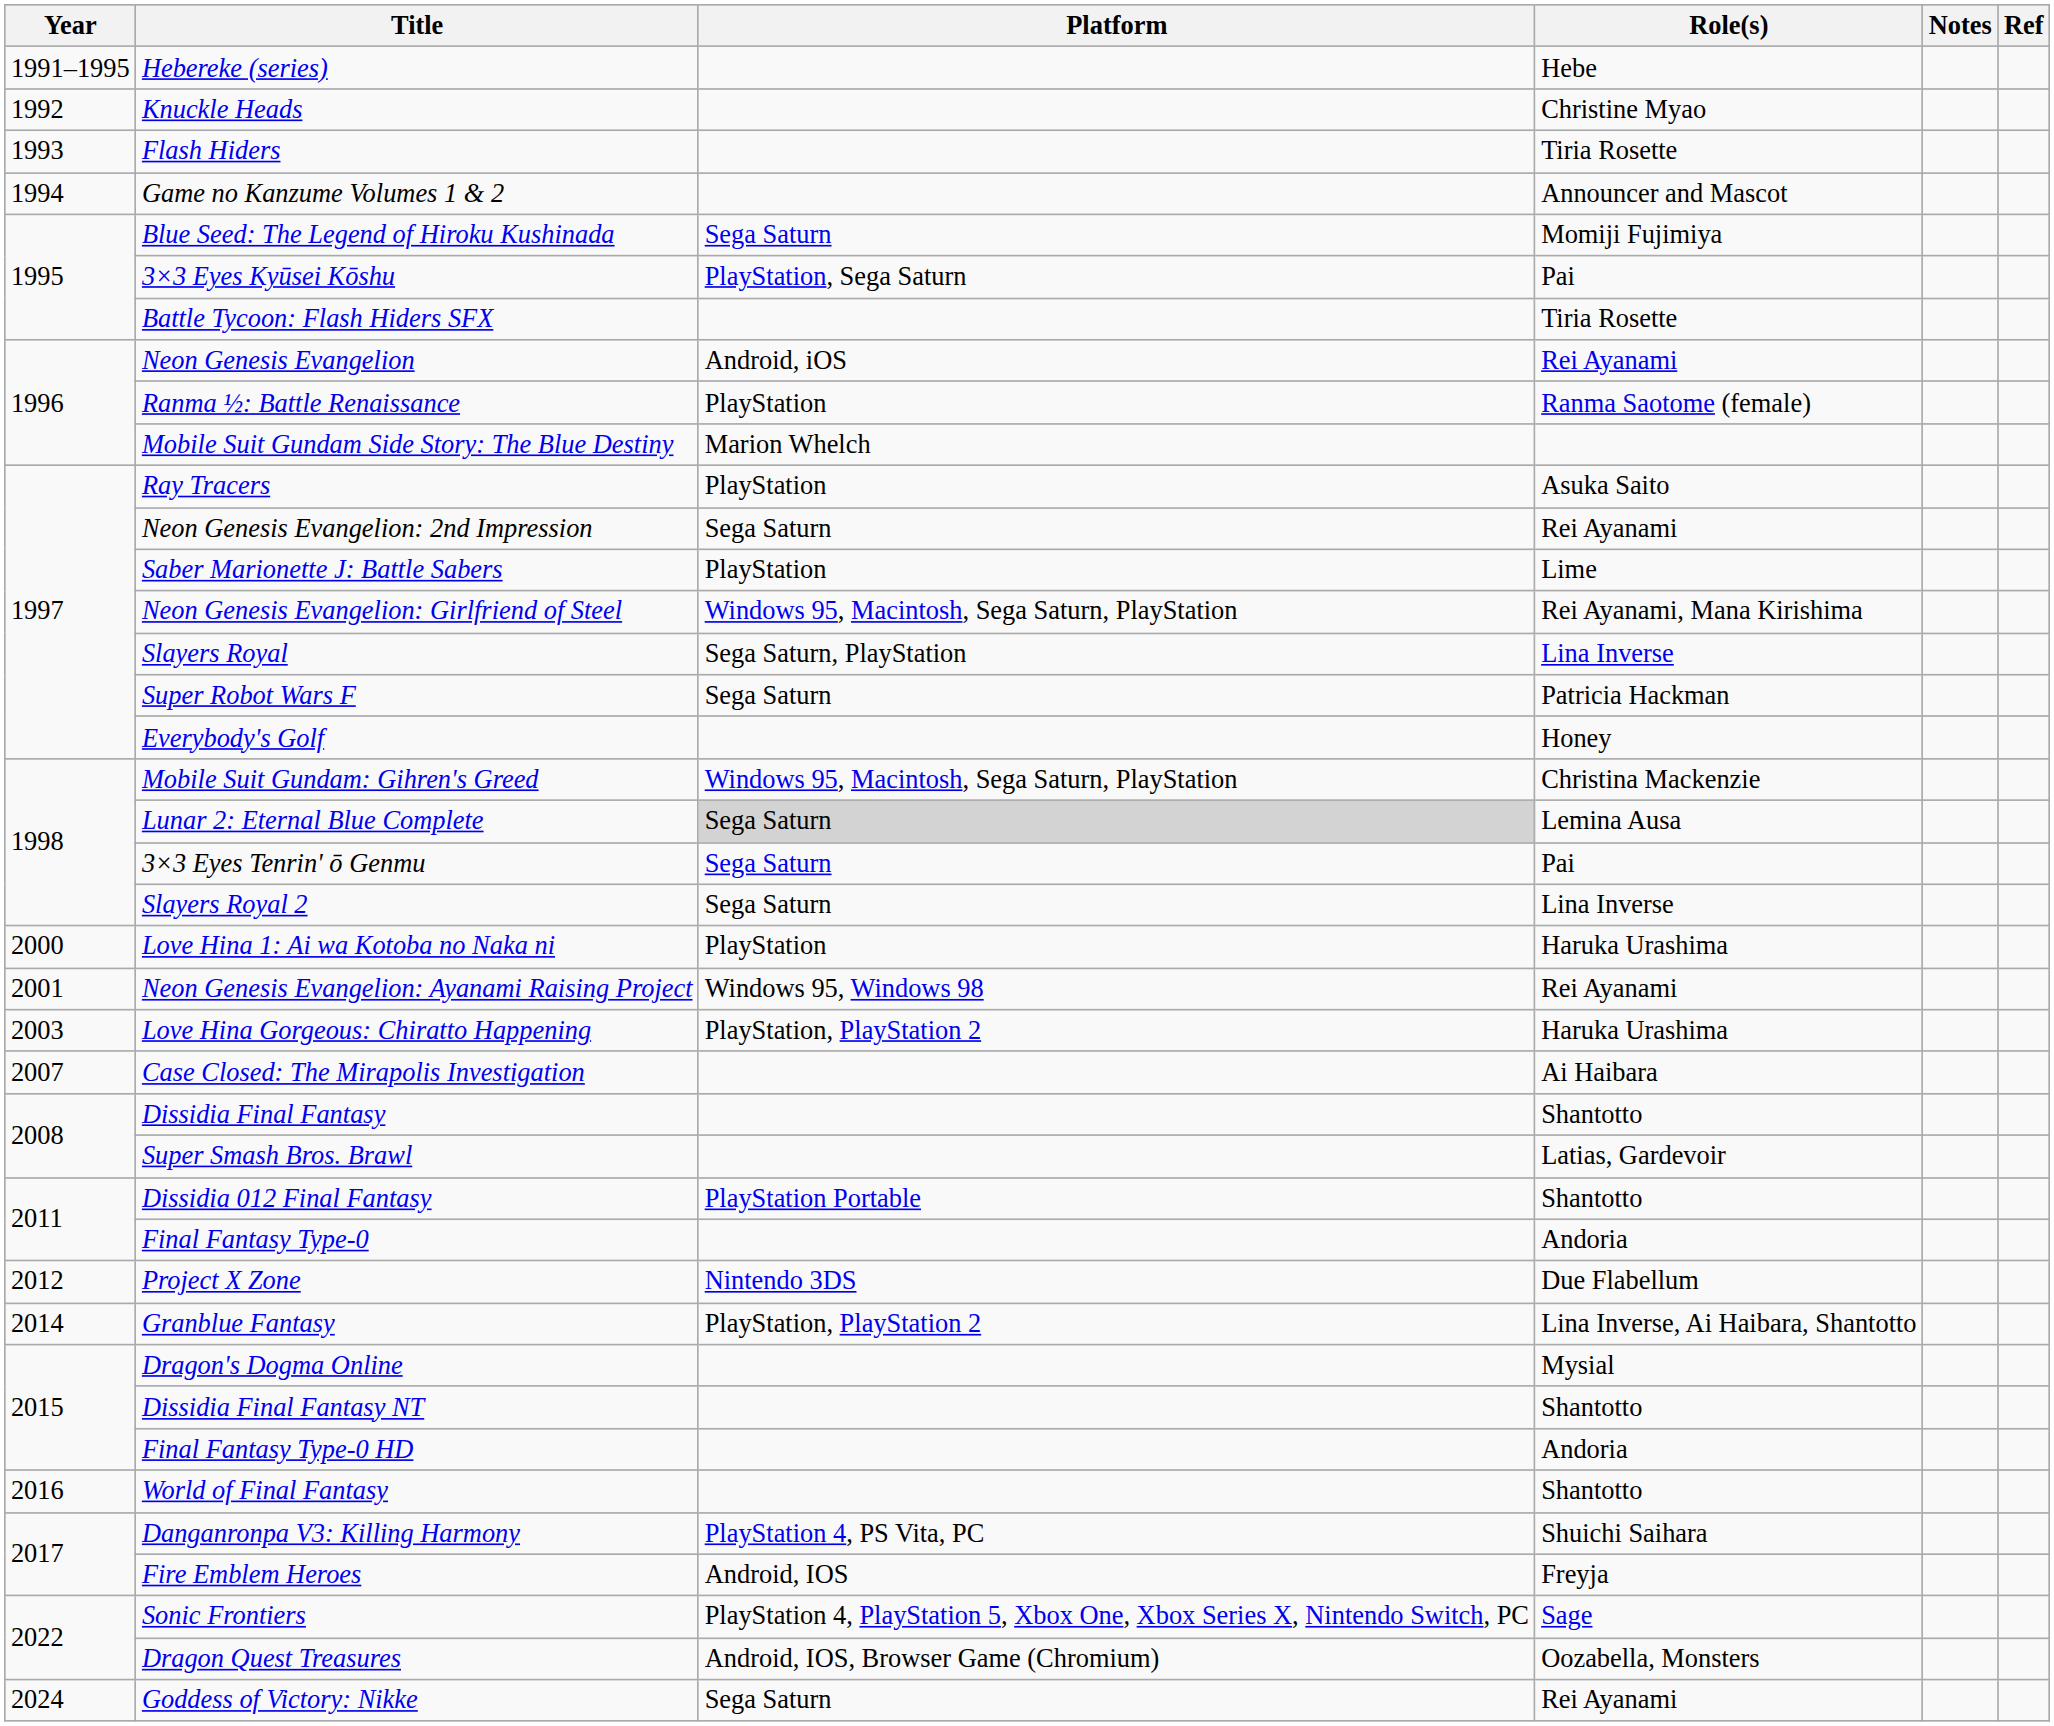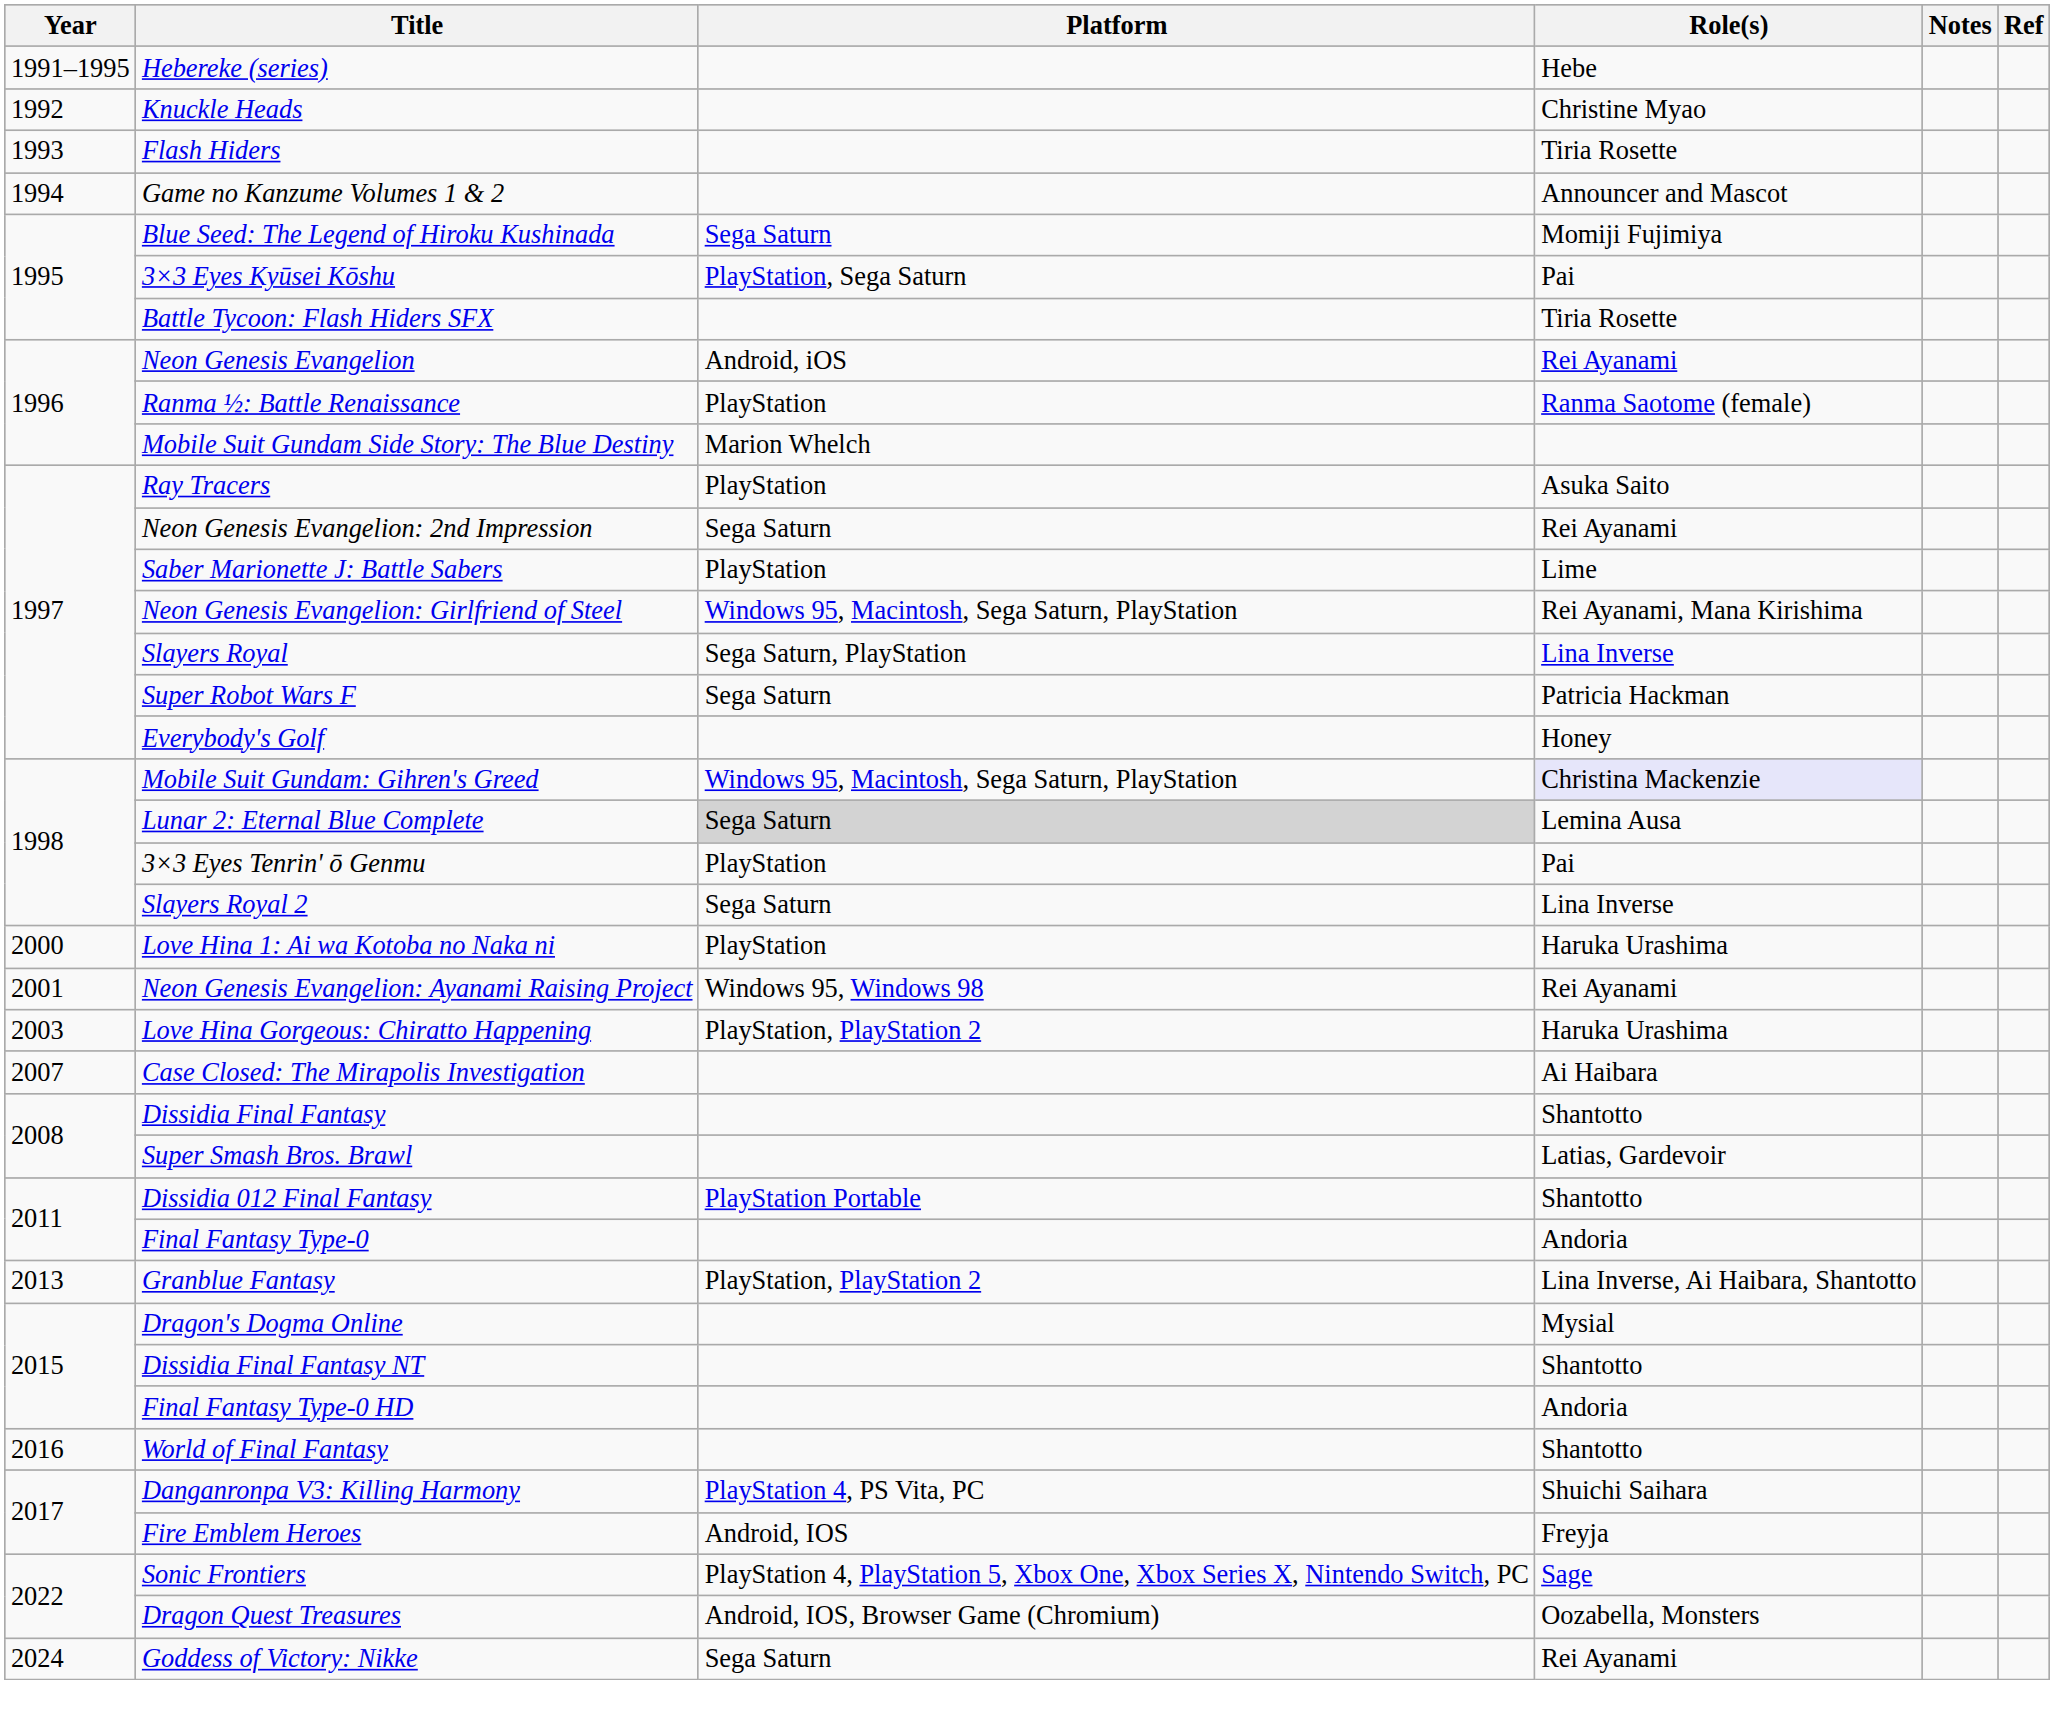Mobile Suit Gundam: Gihren's Greed | Role(s): no background -> lavender background
3×3 Eyes Tenrin' ō Genmu | Platform: Sega Saturn -> PlayStation
- row: 2012 | Project X Zone | Nintendo 3DS | Due Flabellum
Granblue Fantasy | Year: 2014 -> 2013
